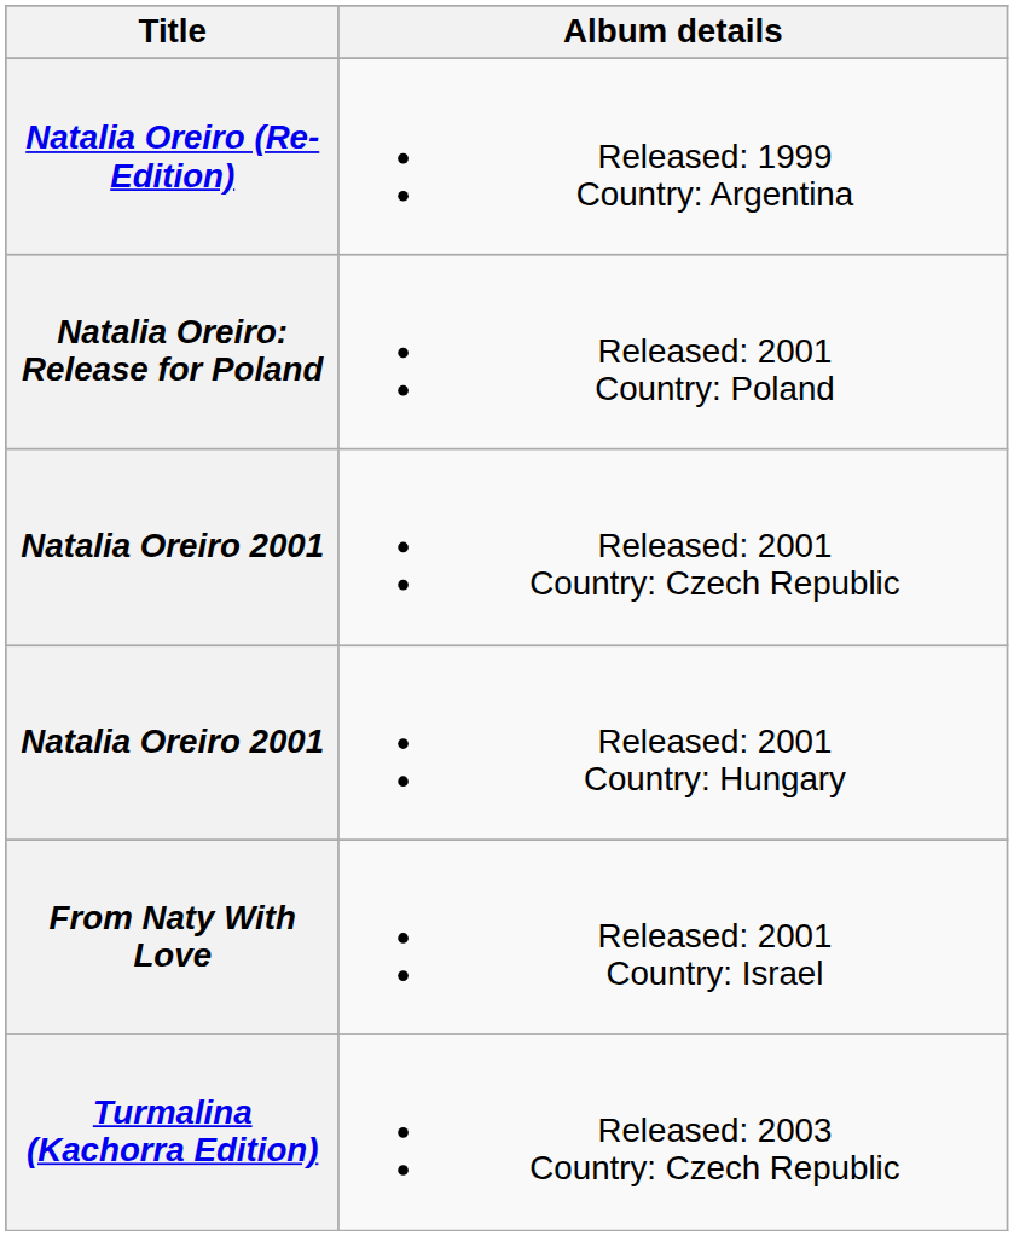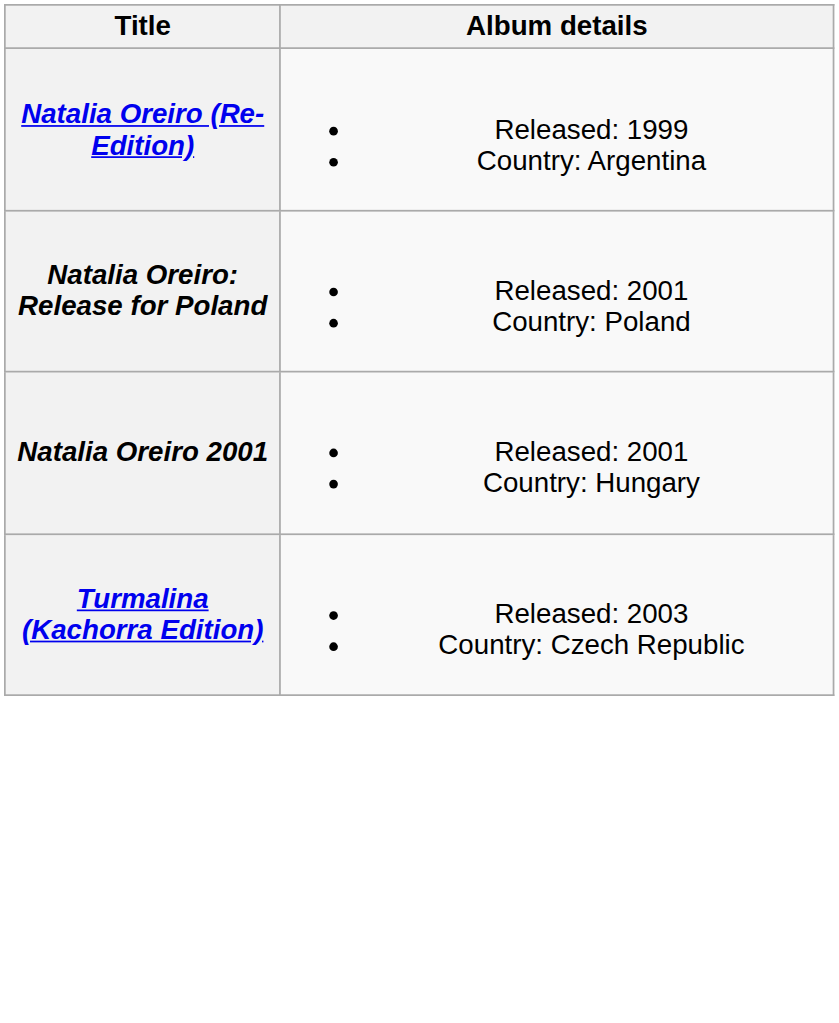- row: Natalia Oreiro 2001 | Released: 2001 Country: Czech Republic
- row: From Naty With Love | Released: 2001 Country: Israel
